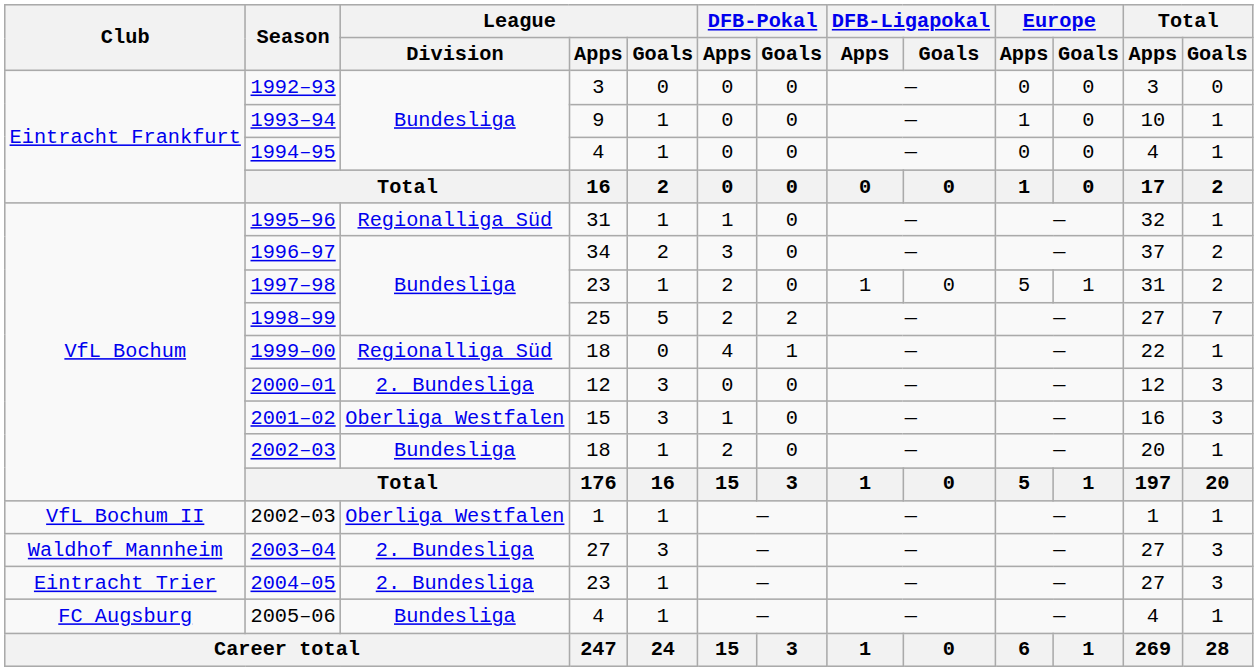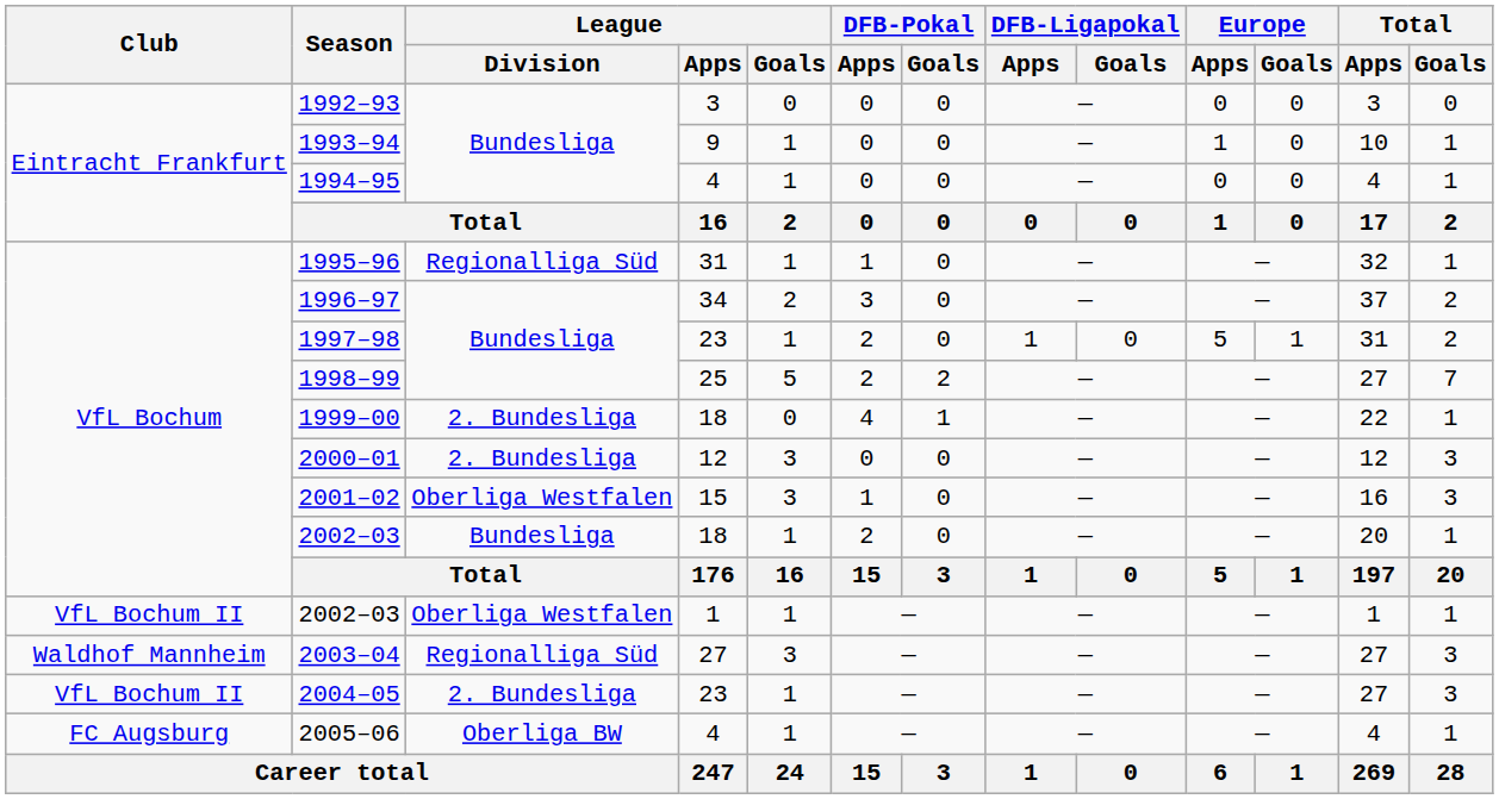1999–00 | League / Division: Regionalliga Süd -> 2. Bundesliga
2003–04 | League / Division: 2. Bundesliga -> Regionalliga Süd
2004–05 | Club: Eintracht Trier -> VfL Bochum II
2005–06 | League / Division: Bundesliga -> Oberliga BW
